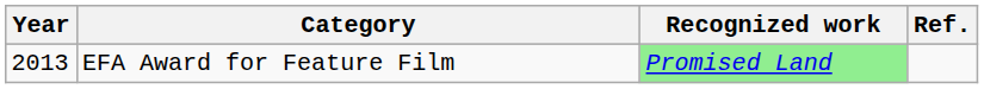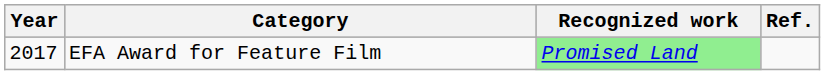EFA Award for Feature Film | Year: 2013 -> 2017
